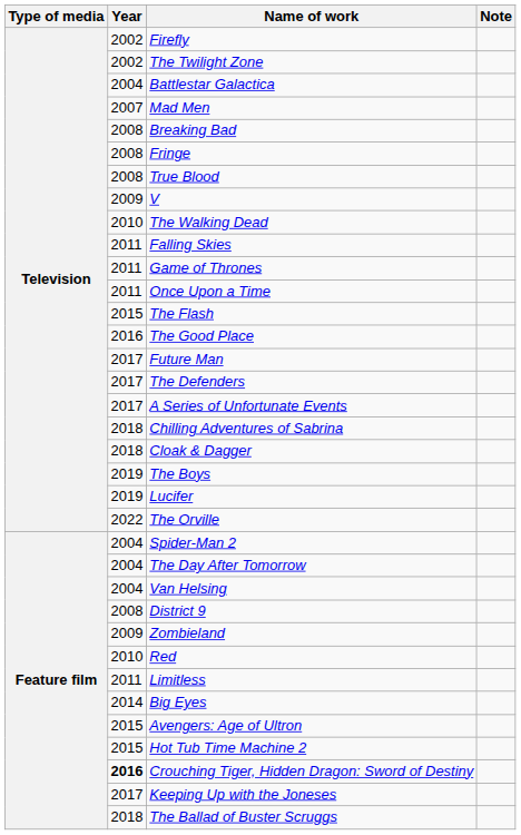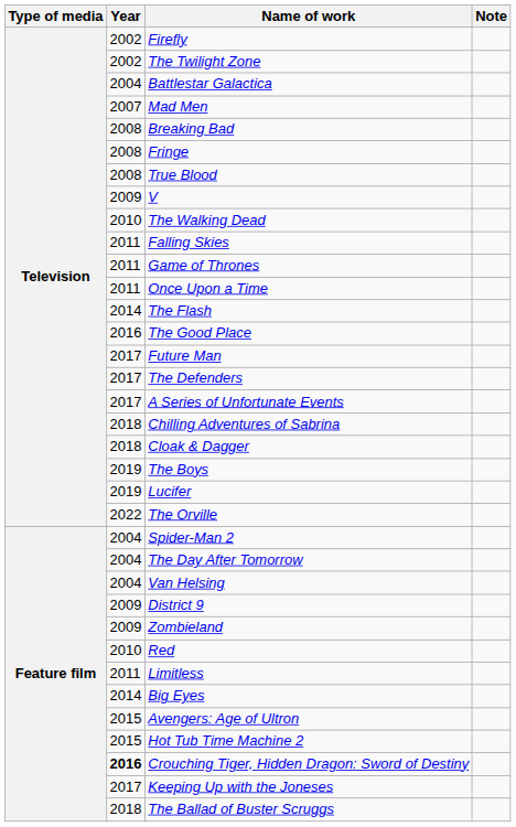The Flash | Year: 2015 -> 2014
District 9 | Year: 2008 -> 2009
